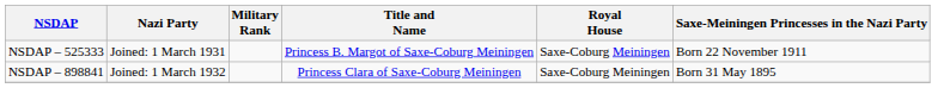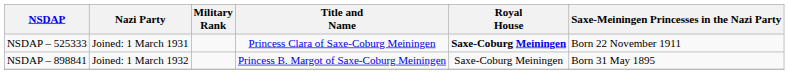NSDAP – 525333 | Title and Name: Princess B. Margot of Saxe-Coburg Meiningen -> Princess Clara of Saxe-Coburg Meiningen
NSDAP – 525333 | Royal House: normal -> bold
NSDAP – 898841 | Title and Name: Princess Clara of Saxe-Coburg Meiningen -> Princess B. Margot of Saxe-Coburg Meiningen
